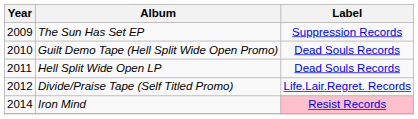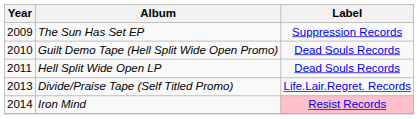Divide/Praise Tape (Self Titled Promo) | Year: 2012 -> 2013
